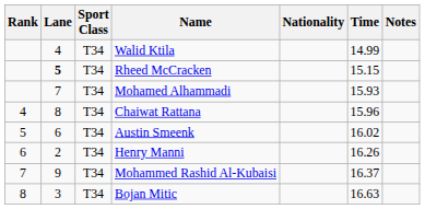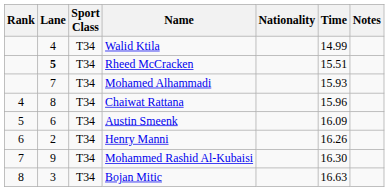Rheed McCracken | Time: 15.15 -> 15.51
Austin Smeenk | Time: 16.02 -> 16.09
Mohammed Rashid Al-Kubaisi | Time: 16.37 -> 16.30
